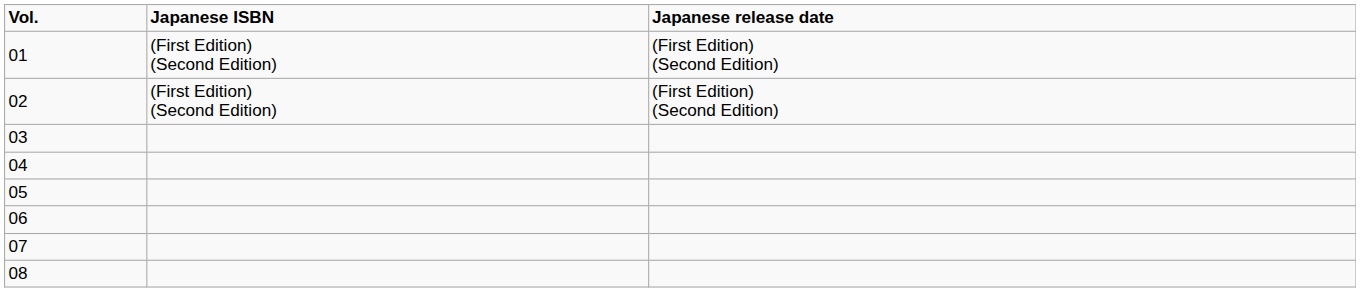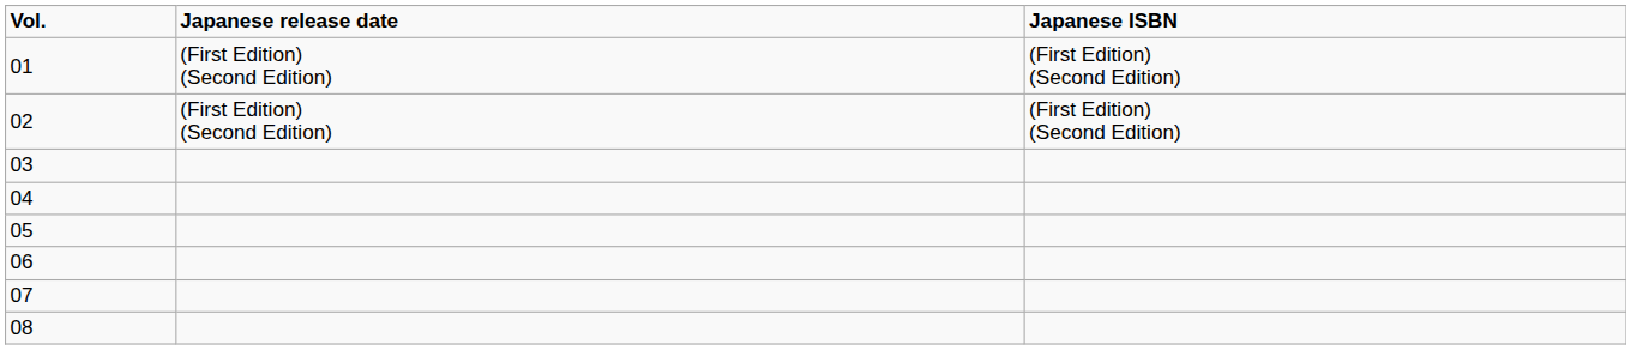columns swapped: Japanese release date <-> Japanese ISBN
